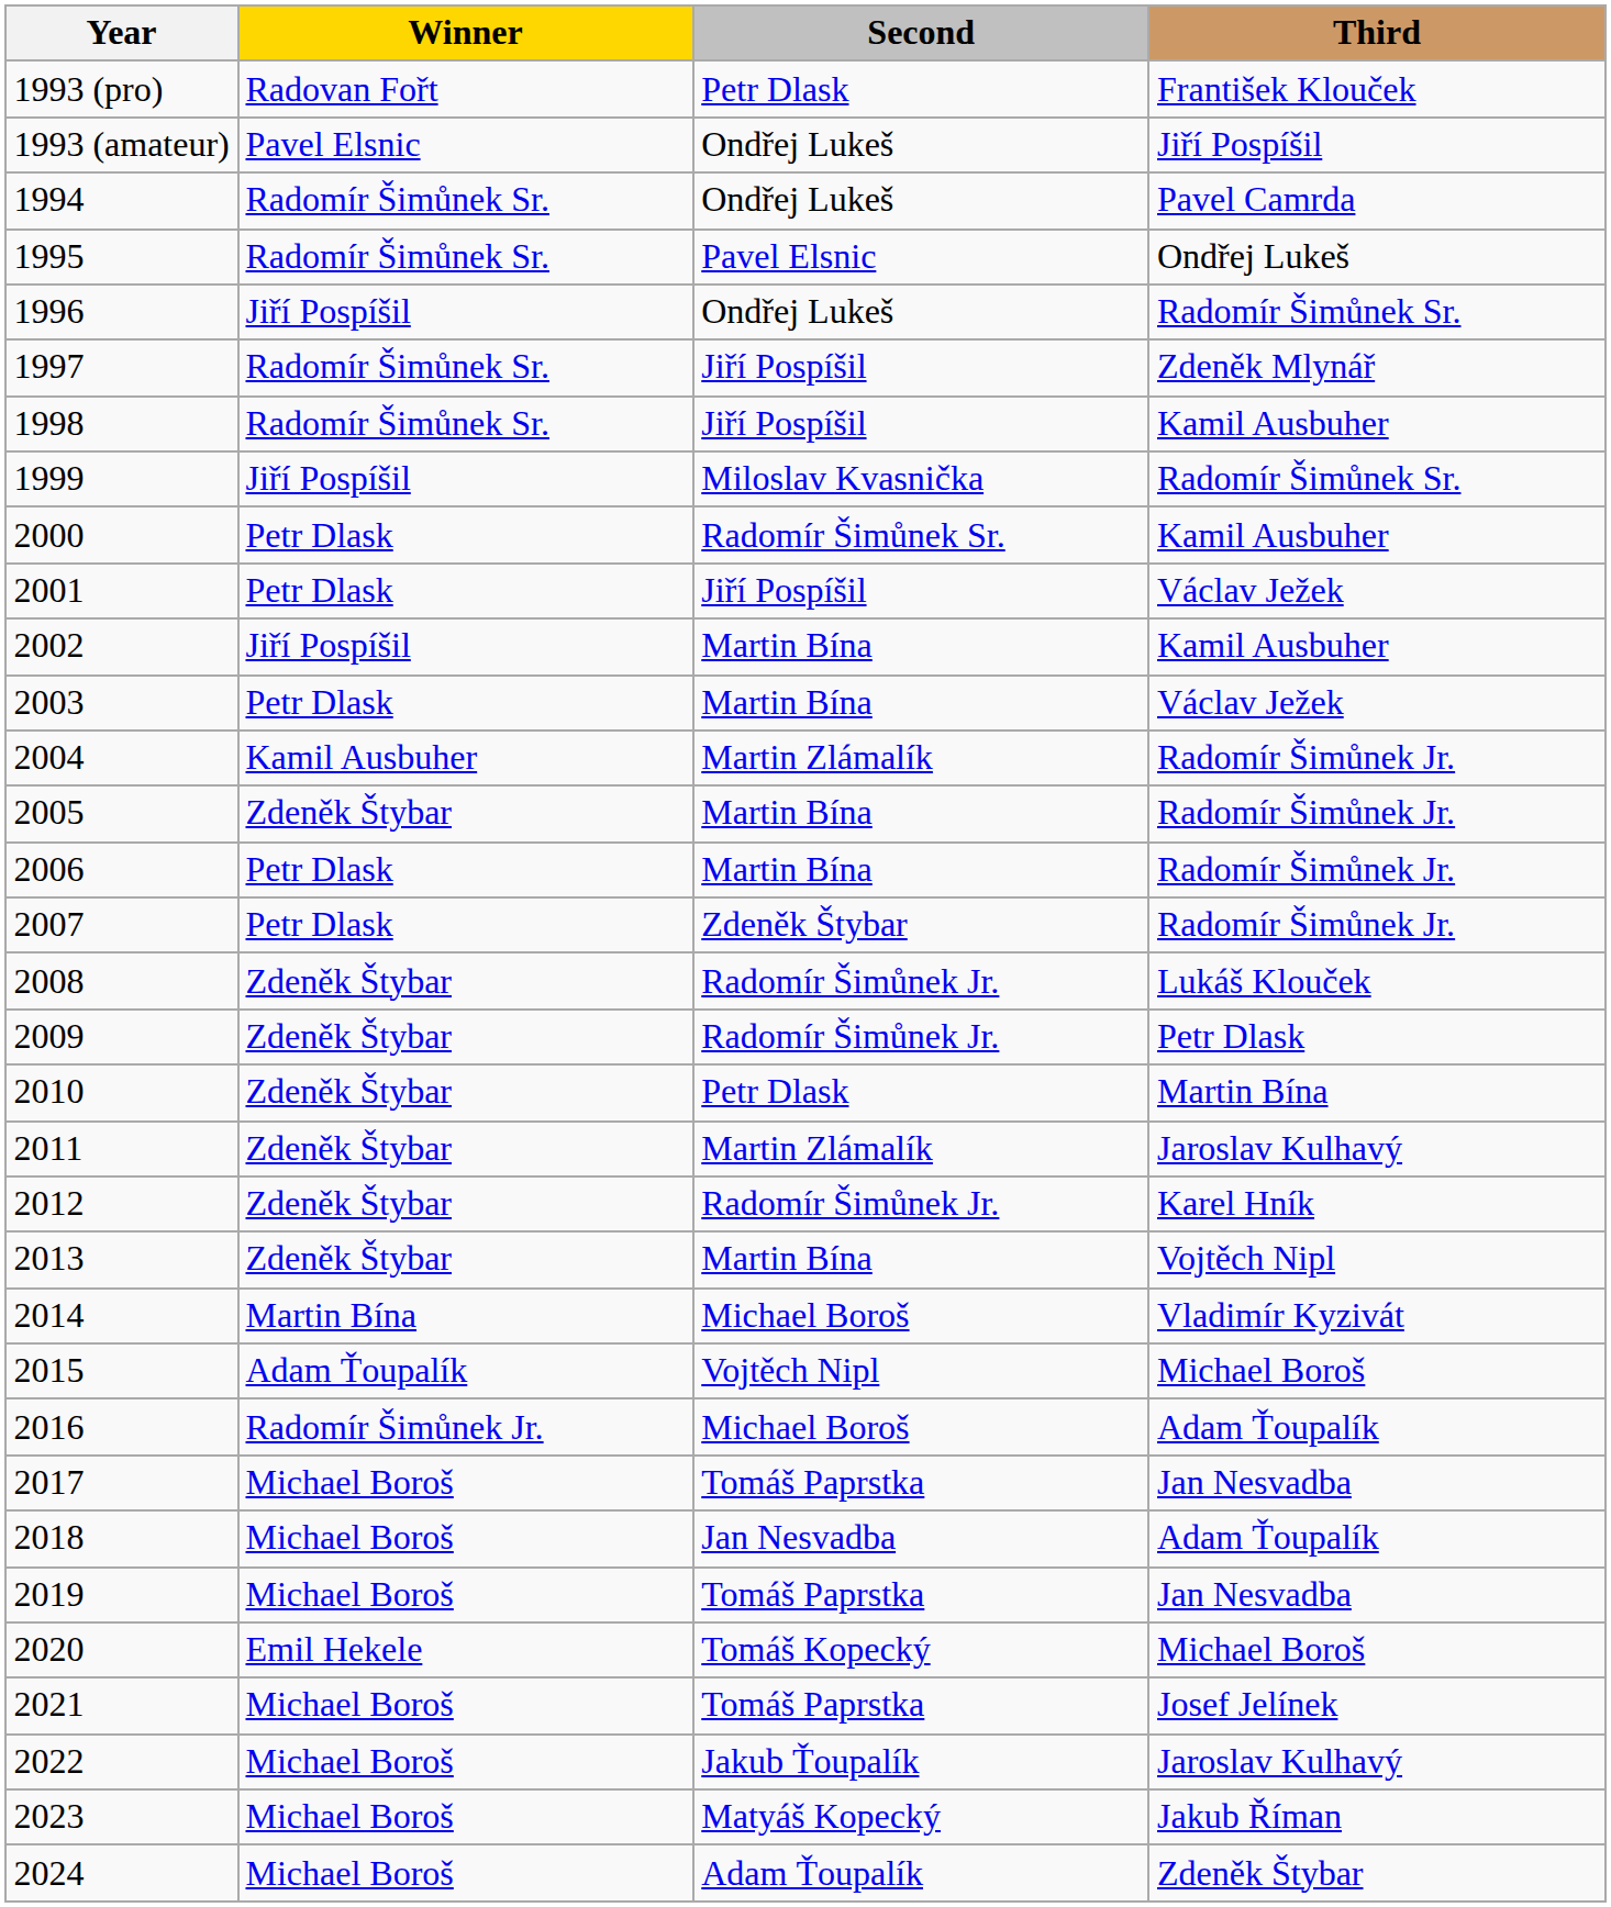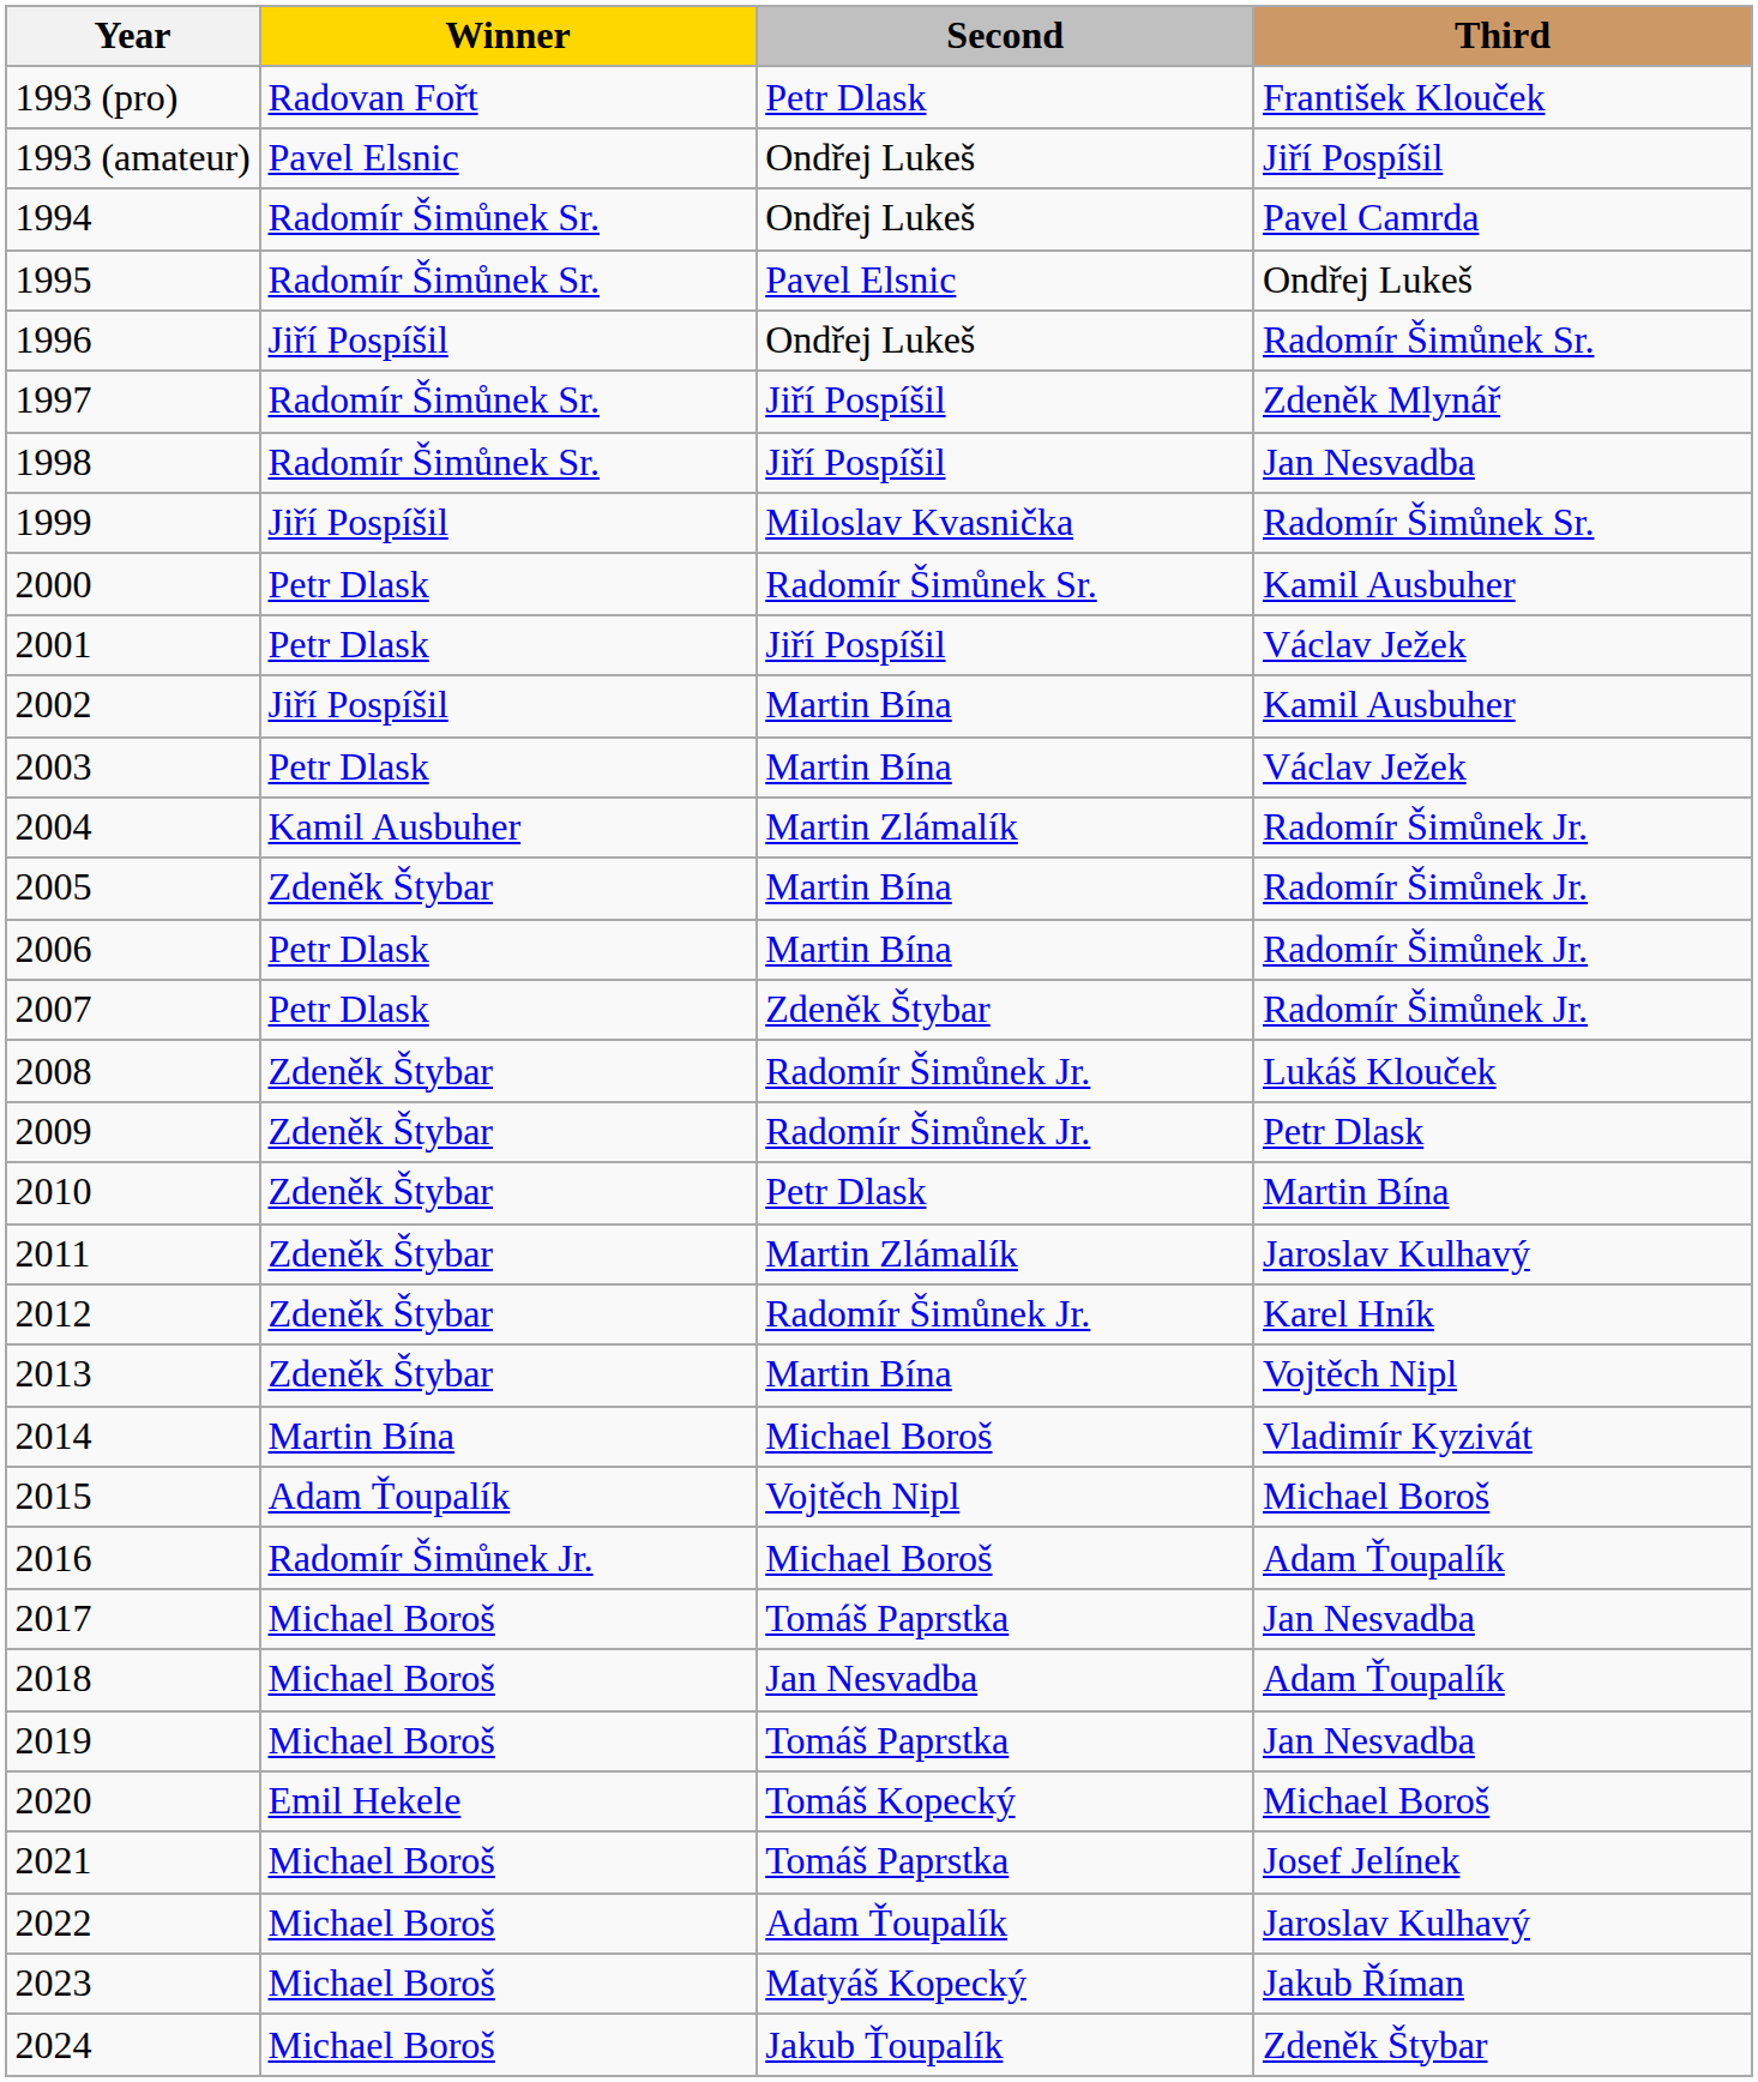1998 | Third: Kamil Ausbuher -> Jan Nesvadba
2022 | Second: Jakub Ťoupalík -> Adam Ťoupalík
2024 | Second: Adam Ťoupalík -> Jakub Ťoupalík
